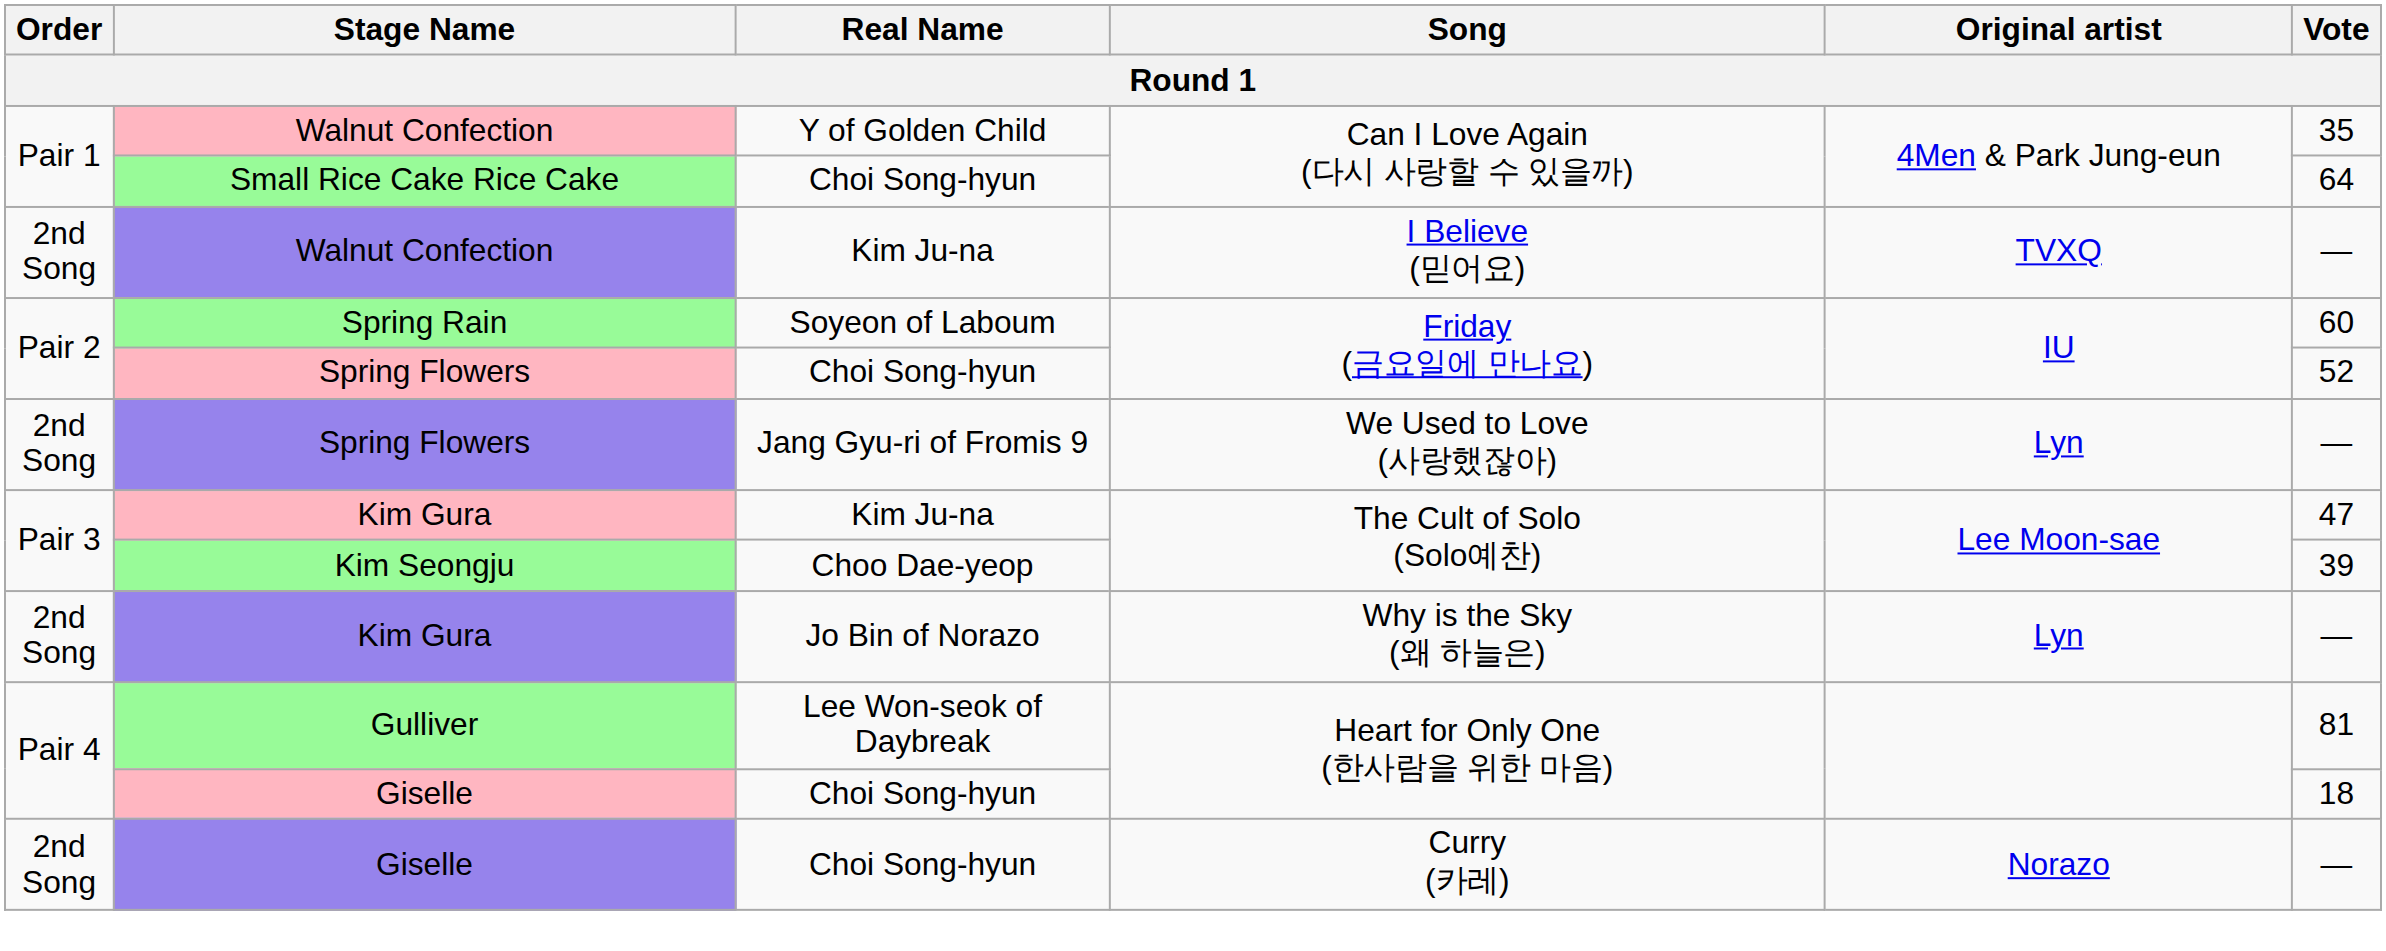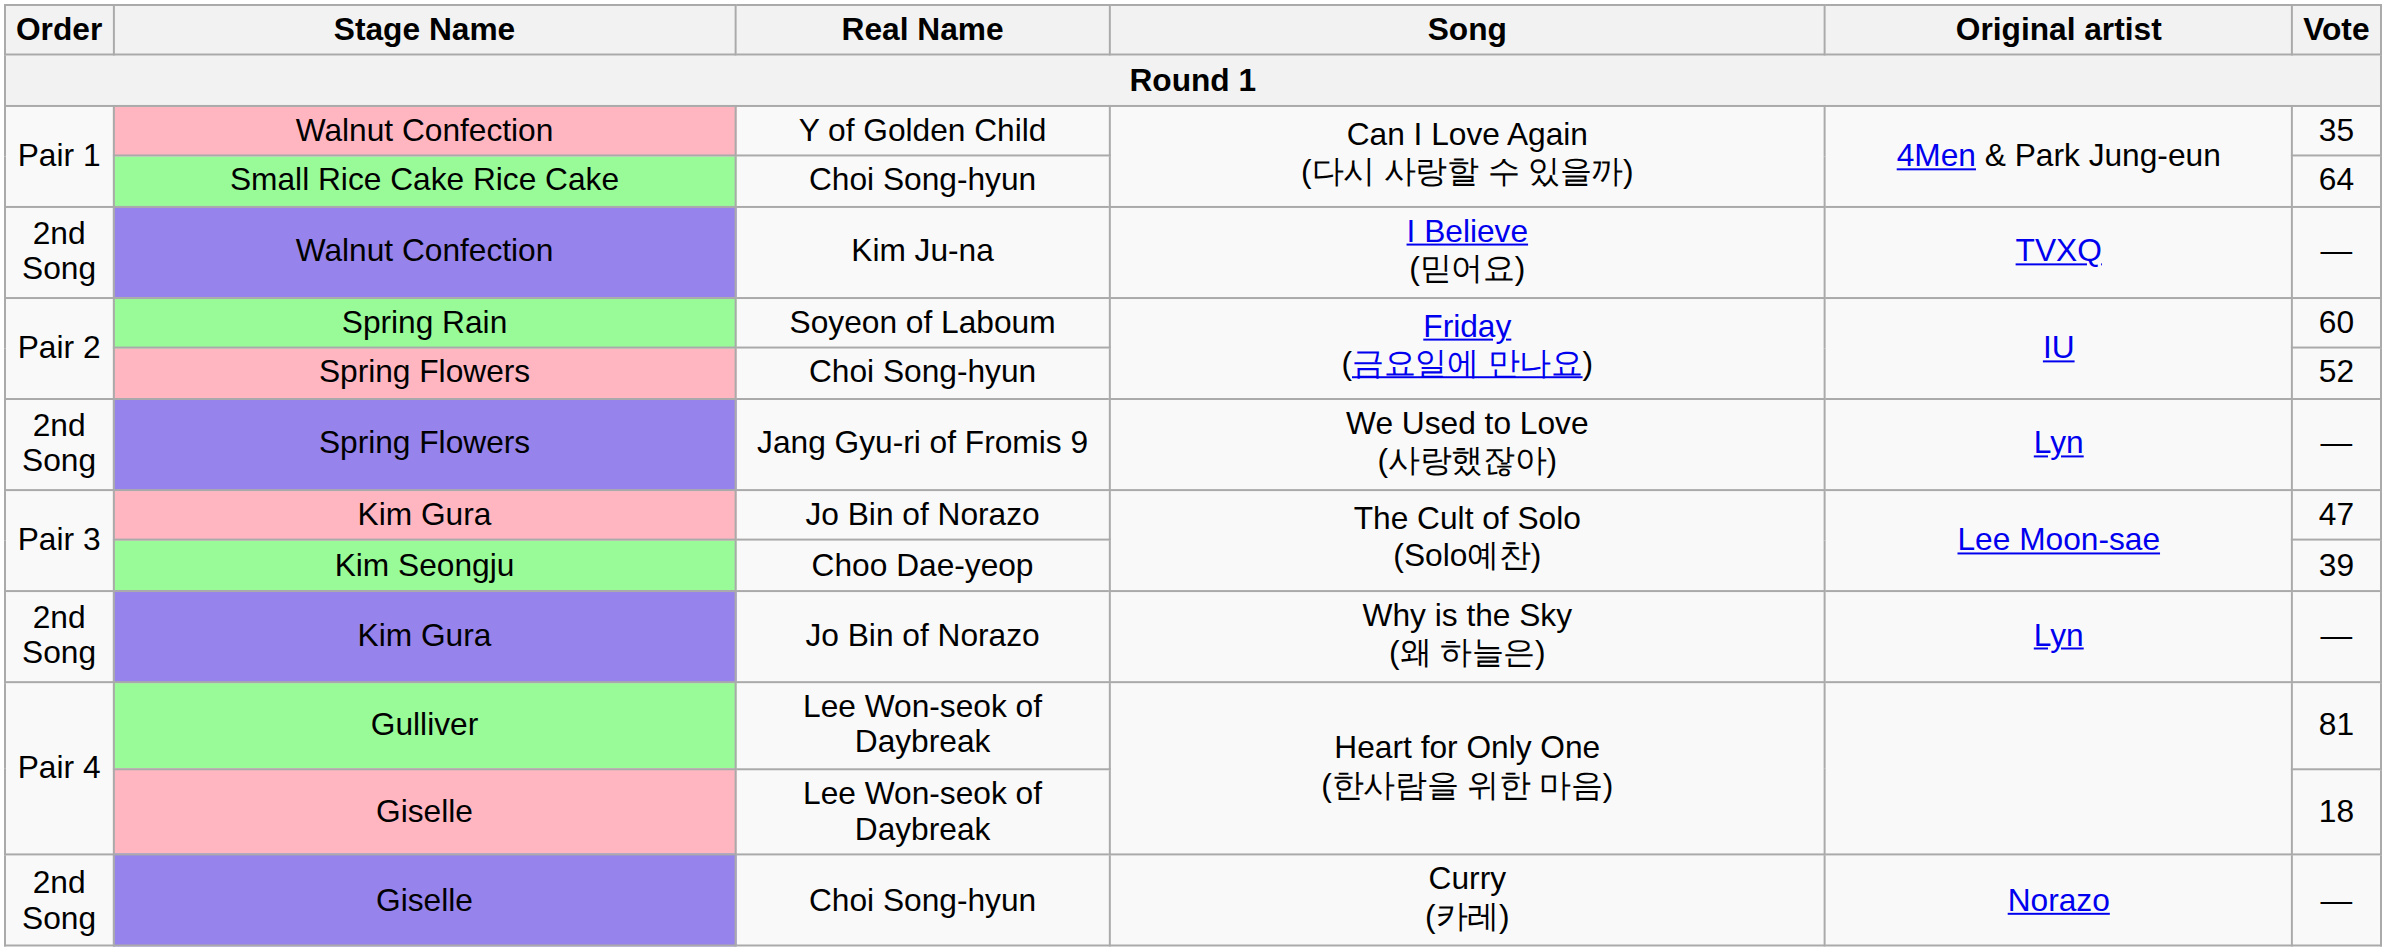Kim Gura / The Cult of Solo (Solo예찬) | Real Name: Kim Ju-na -> Jo Bin of Norazo
Giselle / Heart for Only One (한사람을 위한 마음) | Real Name: Choi Song-hyun -> Lee Won-seok of Daybreak
